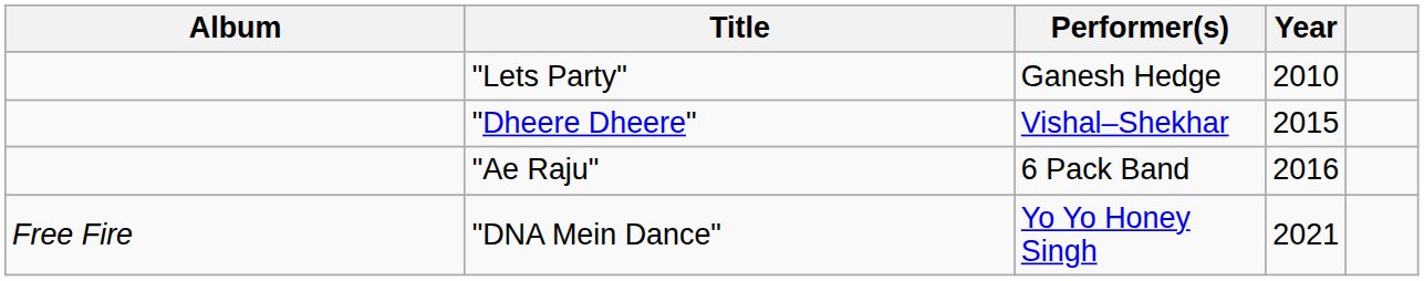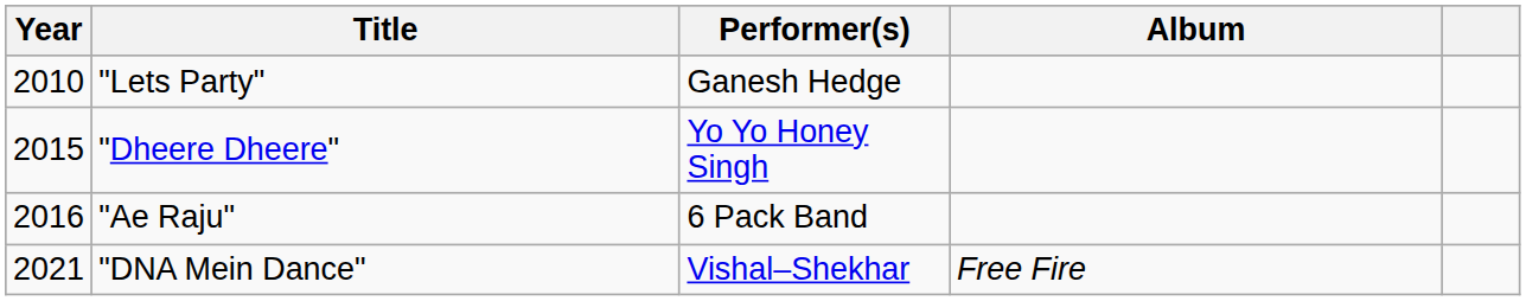columns swapped: Year <-> Album
"Dheere Dheere" | Performer(s): Vishal–Shekhar -> Yo Yo Honey Singh
"DNA Mein Dance" | Performer(s): Yo Yo Honey Singh -> Vishal–Shekhar
